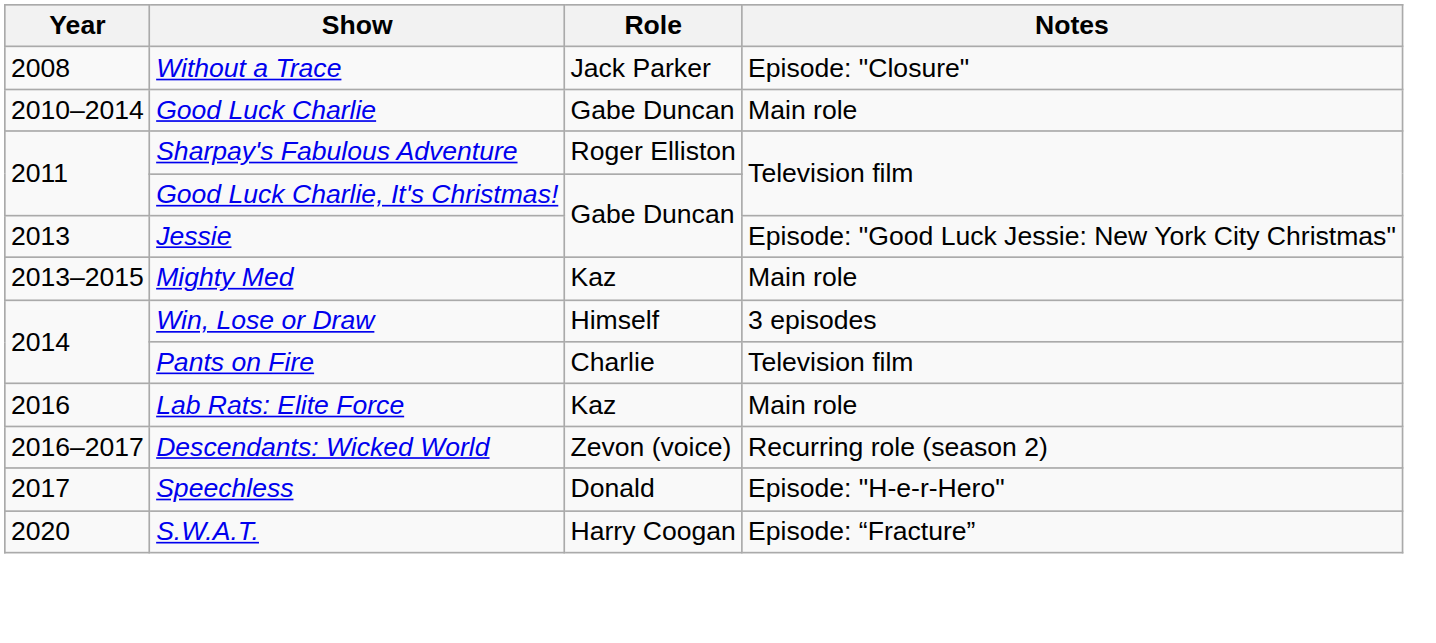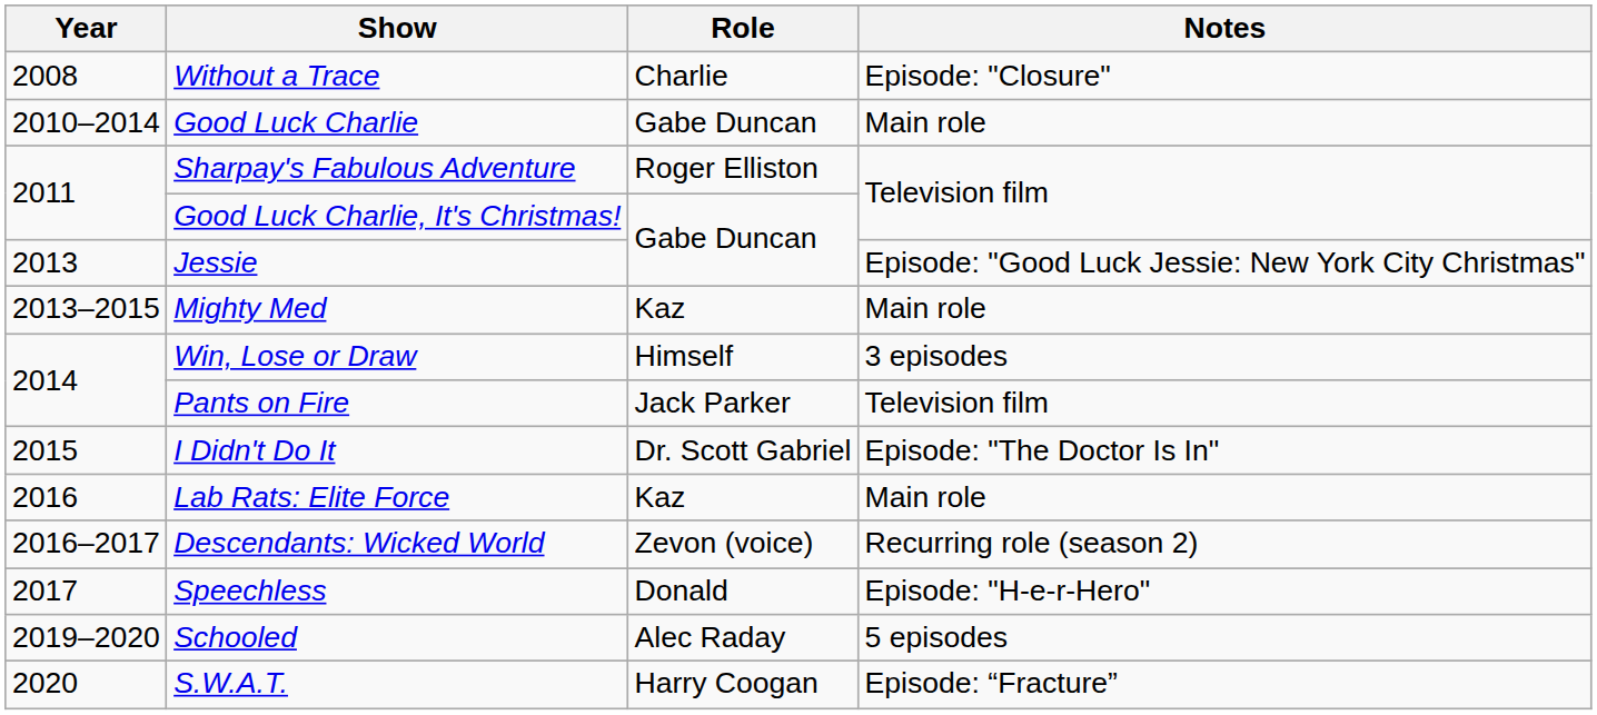Without a Trace | Role: Jack Parker -> Charlie
Pants on Fire | Role: Charlie -> Jack Parker
+ row: 2015 | I Didn't Do It | Dr. Scott Gabriel | Episode: "The Doctor Is In"
+ row: 2019–2020 | Schooled | Alec Raday | 5 episodes
